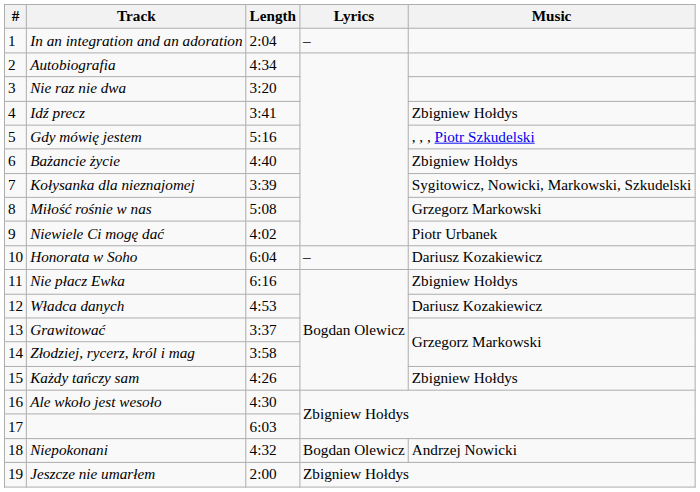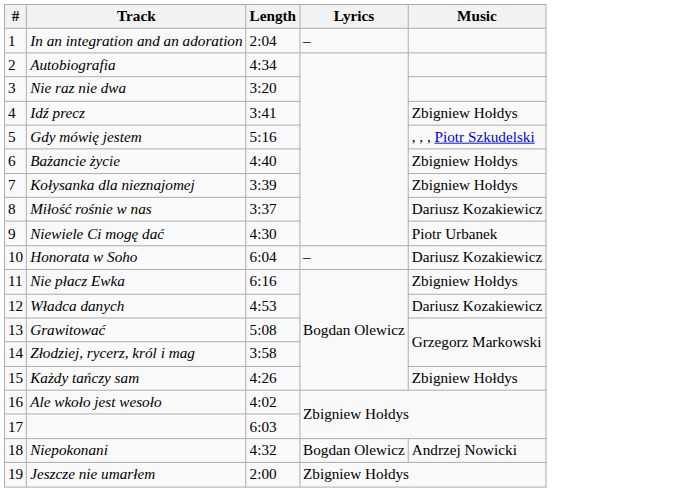Kołysanka dla nieznajomej | Music: Sygitowicz, Nowicki, Markowski, Szkudelski -> Zbigniew Hołdys
Miłość rośnie w nas | Length: 5:08 -> 3:37
Miłość rośnie w nas | Music: Grzegorz Markowski -> Dariusz Kozakiewicz
Niewiele Ci mogę dać | Length: 4:02 -> 4:30
Grawitować | Length: 3:37 -> 5:08
Ale wkoło jest wesoło | Length: 4:30 -> 4:02
